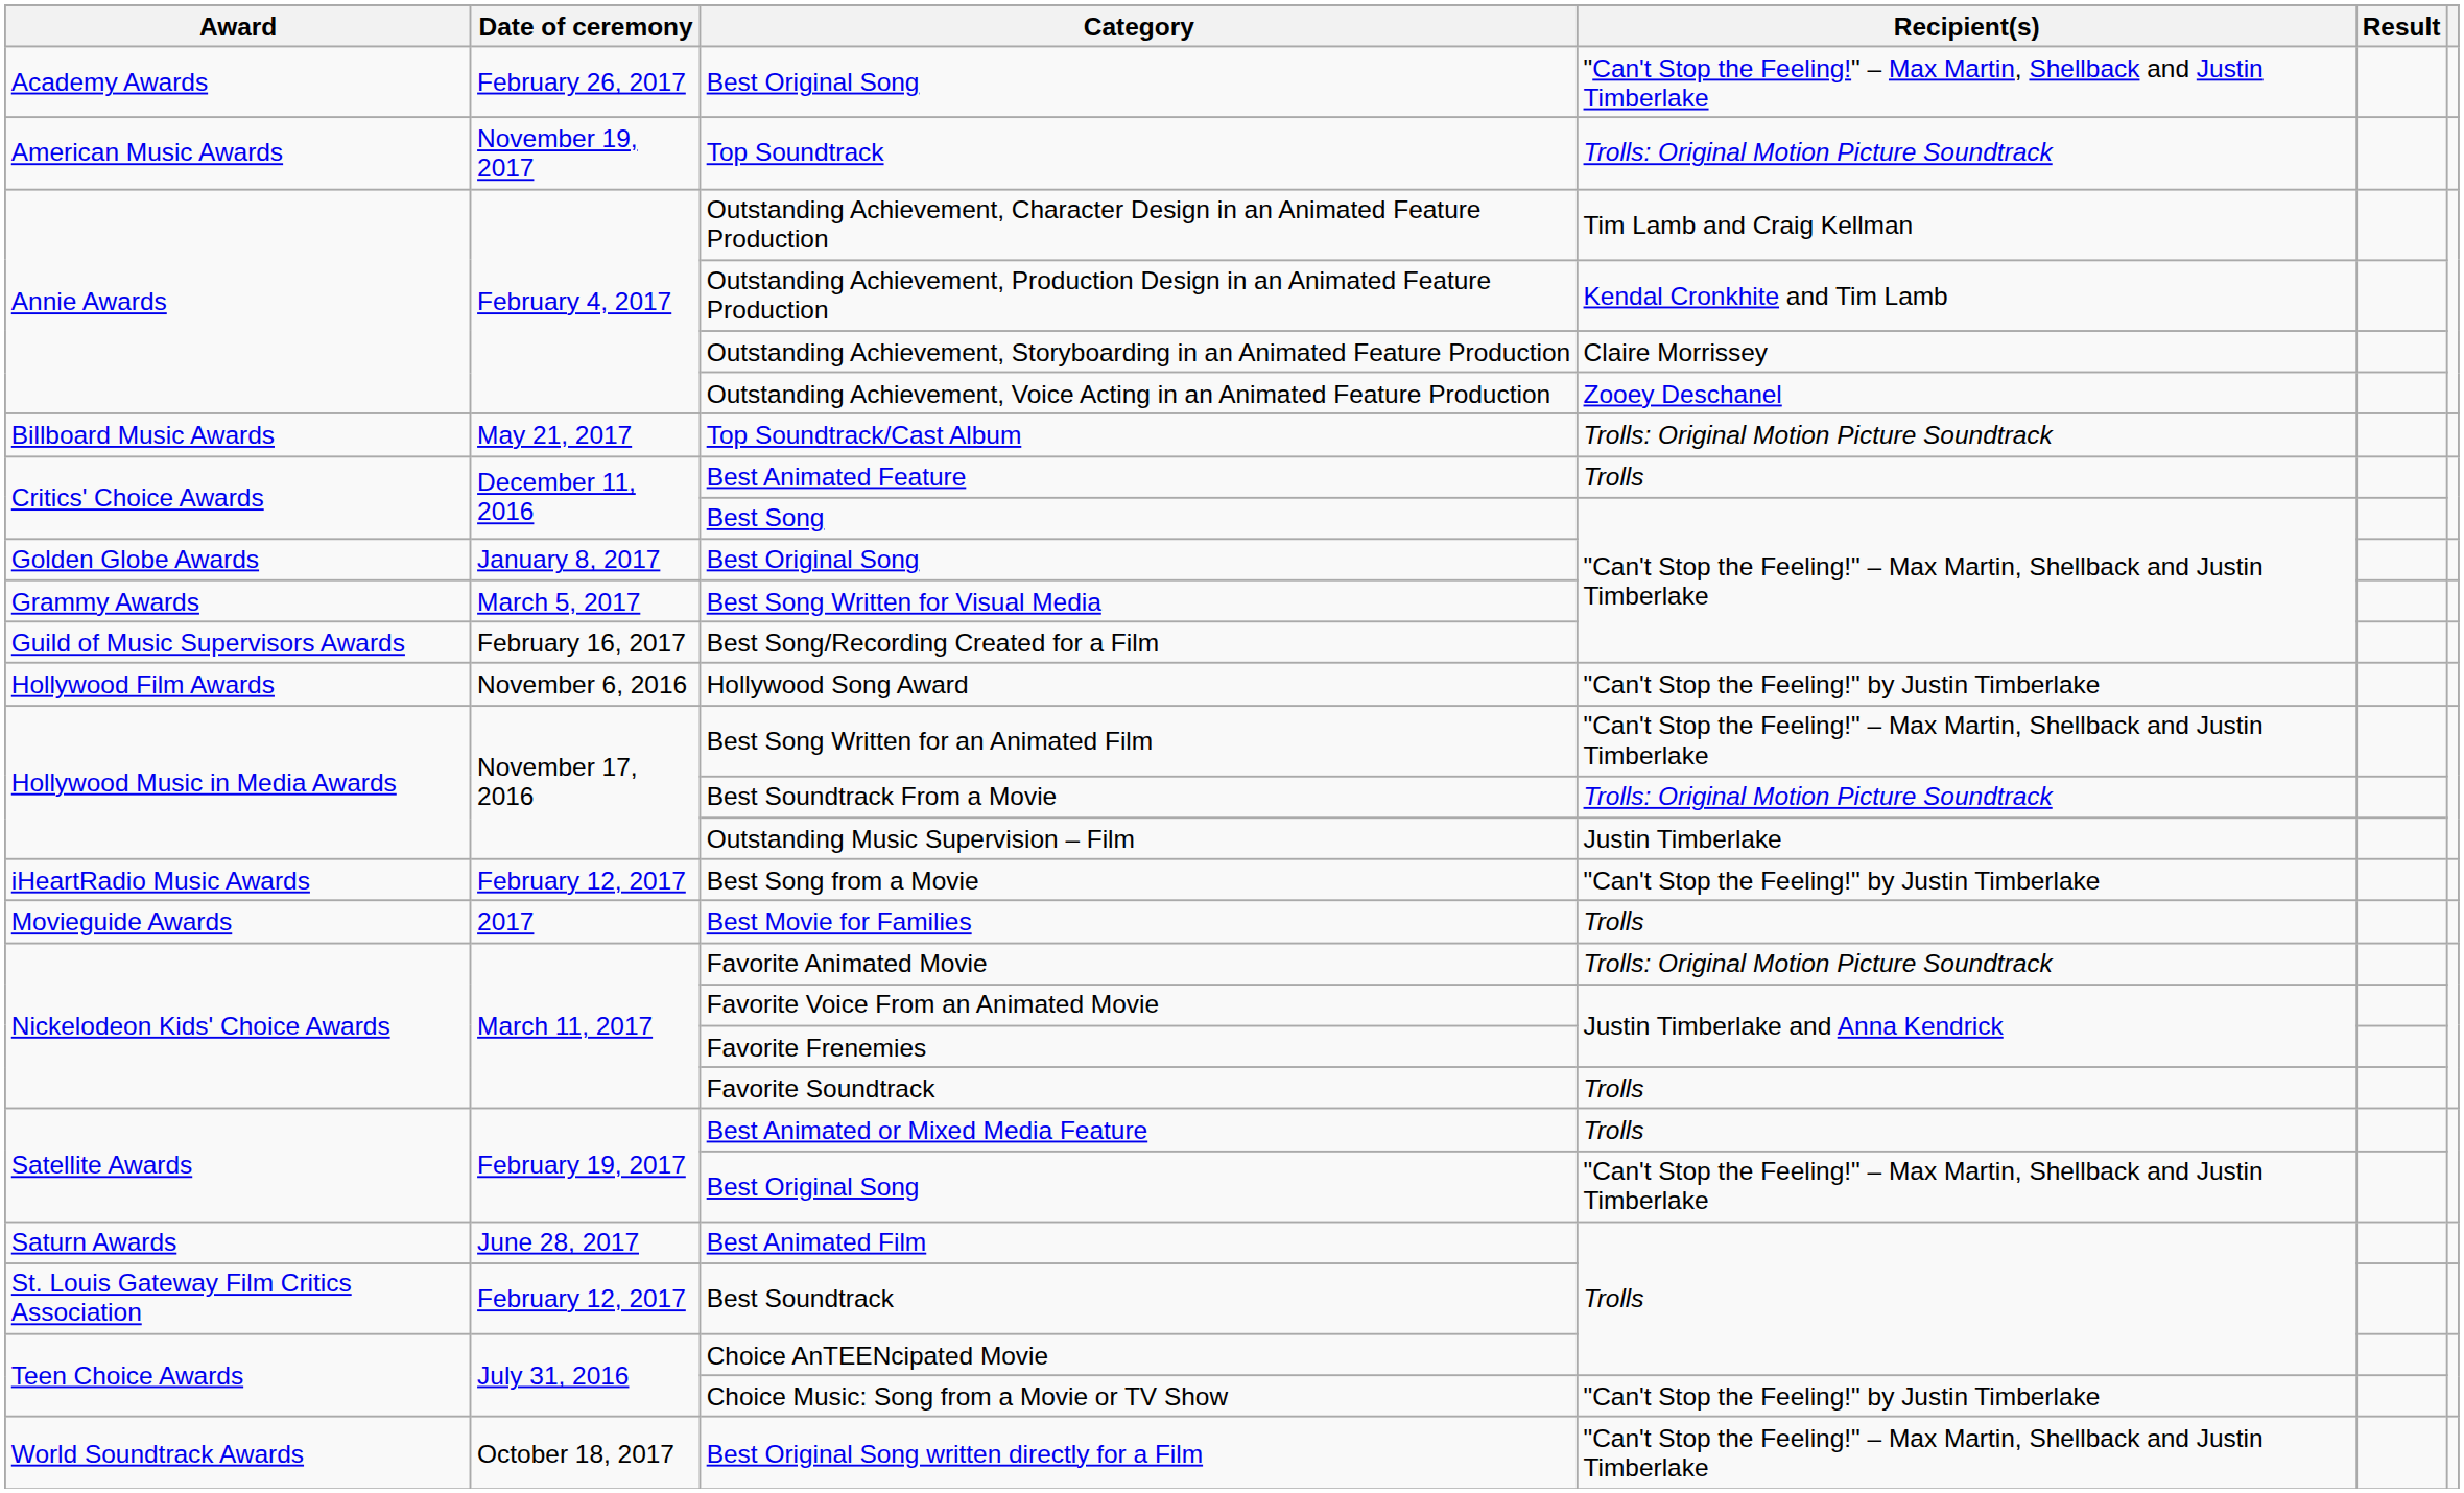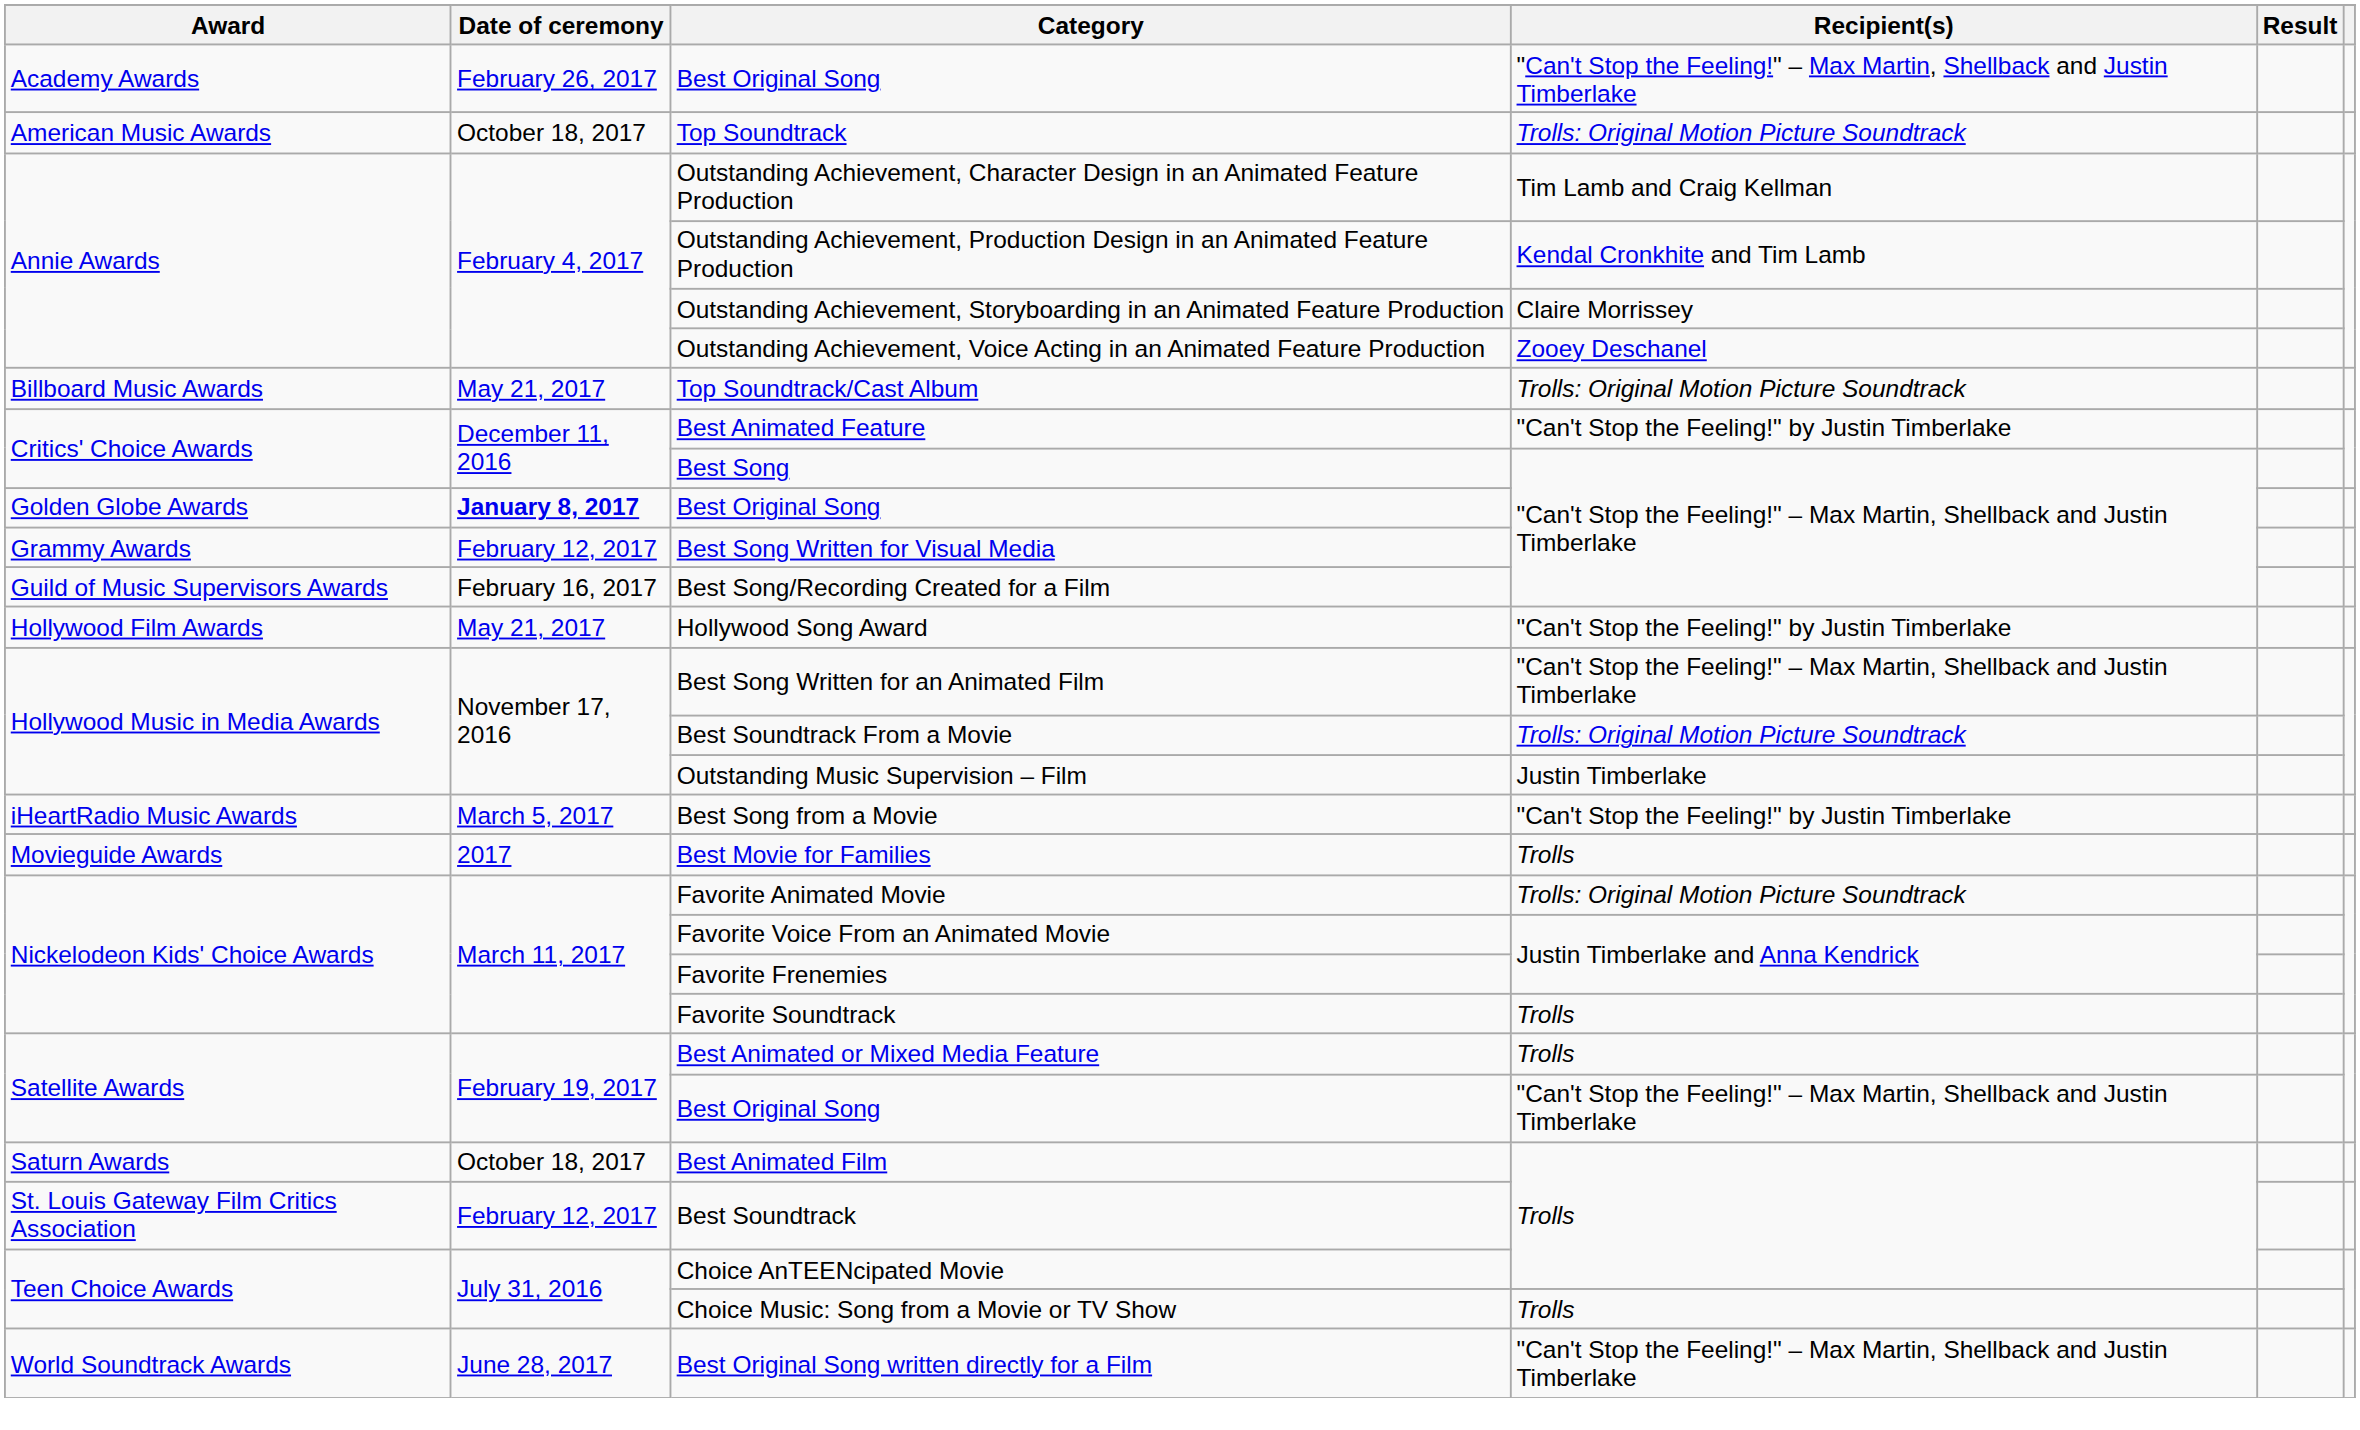Top Soundtrack | Date of ceremony: November 19, 2017 -> October 18, 2017
Best Animated Feature | Recipient(s): Trolls -> "Can't Stop the Feeling!" by Justin Timberlake
Golden Globe Awards / Best Original Song | Date of ceremony: normal -> bold
Best Song Written for Visual Media | Date of ceremony: March 5, 2017 -> February 12, 2017
Hollywood Song Award | Date of ceremony: November 6, 2016 -> May 21, 2017
Best Song from a Movie | Date of ceremony: February 12, 2017 -> March 5, 2017
Best Animated Film | Date of ceremony: June 28, 2017 -> October 18, 2017
Choice Music: Song from a Movie or TV Show | Recipient(s): "Can't Stop the Feeling!" by Justin Timberlake -> Trolls
Best Original Song written directly for a Film | Date of ceremony: October 18, 2017 -> June 28, 2017
